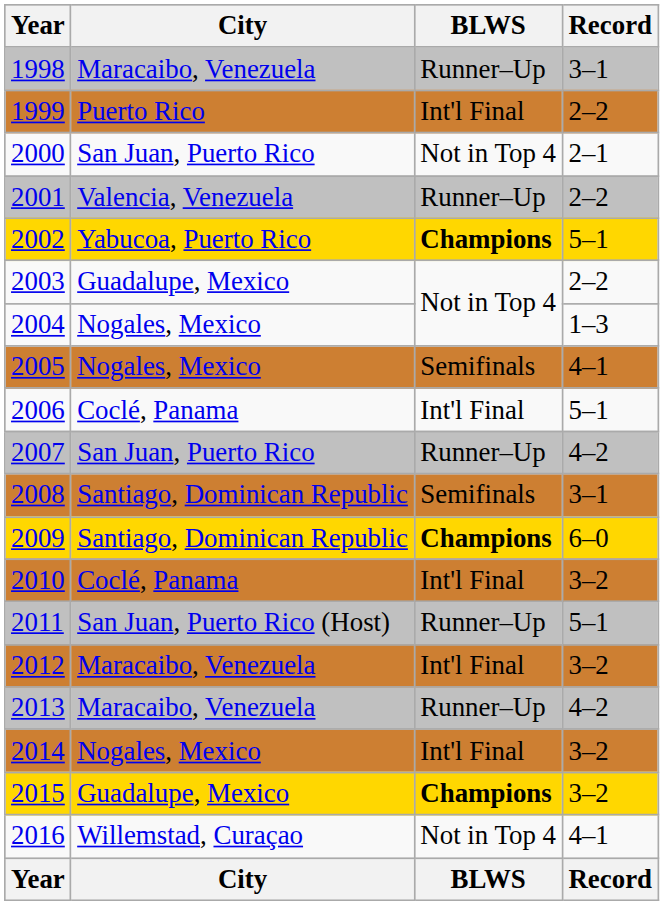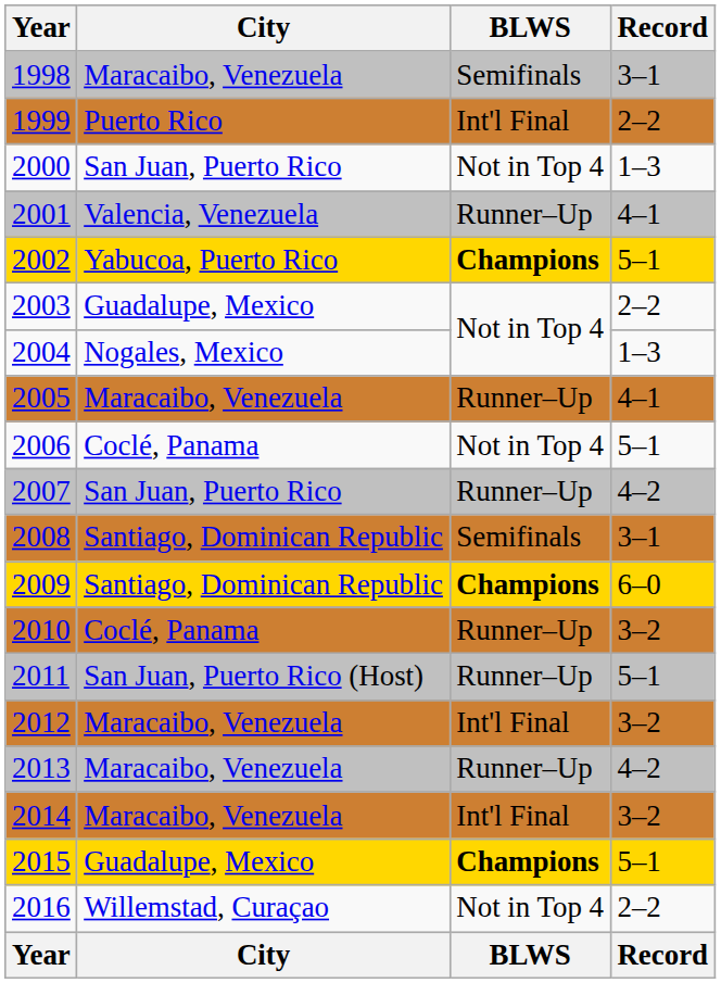1998 | BLWS: Runner–Up -> Semifinals
2000 | Record: 2–1 -> 1–3
2001 | Record: 2–2 -> 4–1
2005 | City: Nogales, Mexico -> Maracaibo, Venezuela
2005 | BLWS: Semifinals -> Runner–Up
2006 | BLWS: Int'l Final -> Not in Top 4
2010 | BLWS: Int'l Final -> Runner–Up
2014 | City: Nogales, Mexico -> Maracaibo, Venezuela
2015 | Record: 3–2 -> 5–1
2016 | Record: 4–1 -> 2–2
